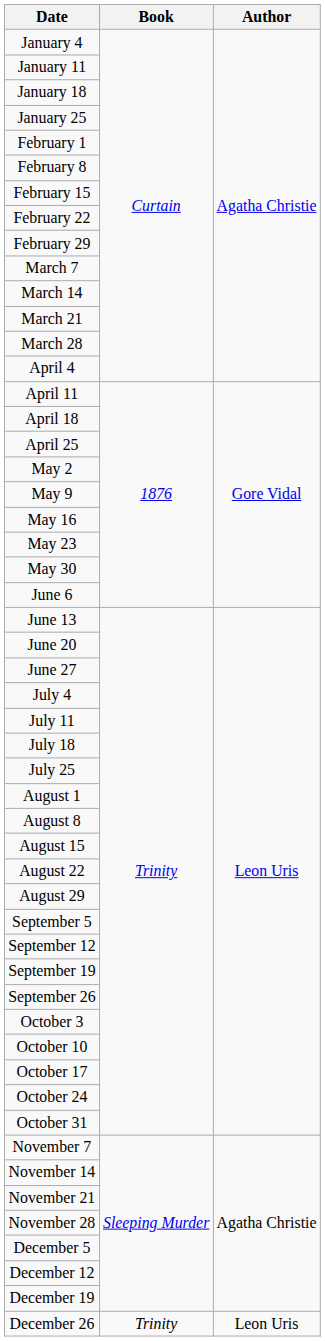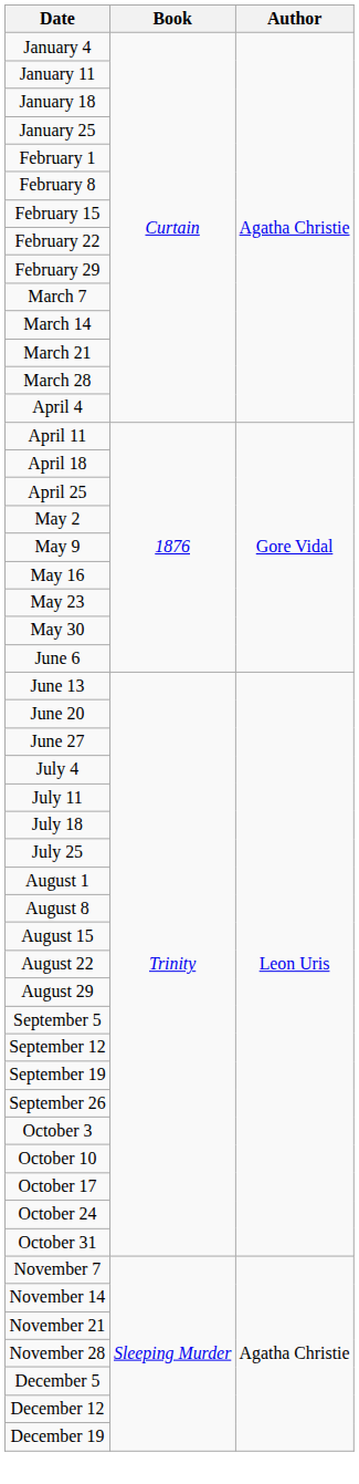- row: December 26 | Trinity | Leon Uris
